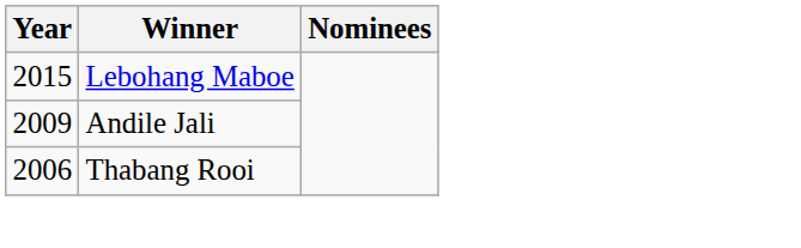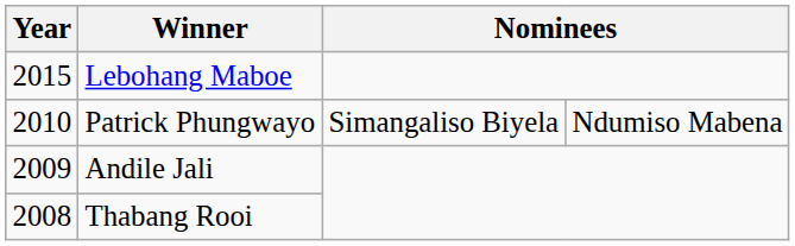+ row: 2010 | Patrick Phungwayo | Simangaliso Biyela | Ndumiso Mabena
Thabang Rooi | Year: 2006 -> 2008
